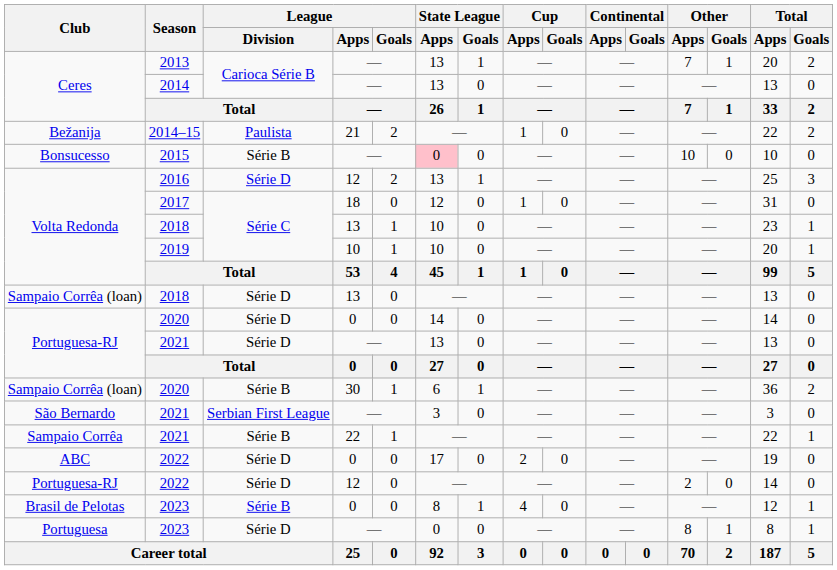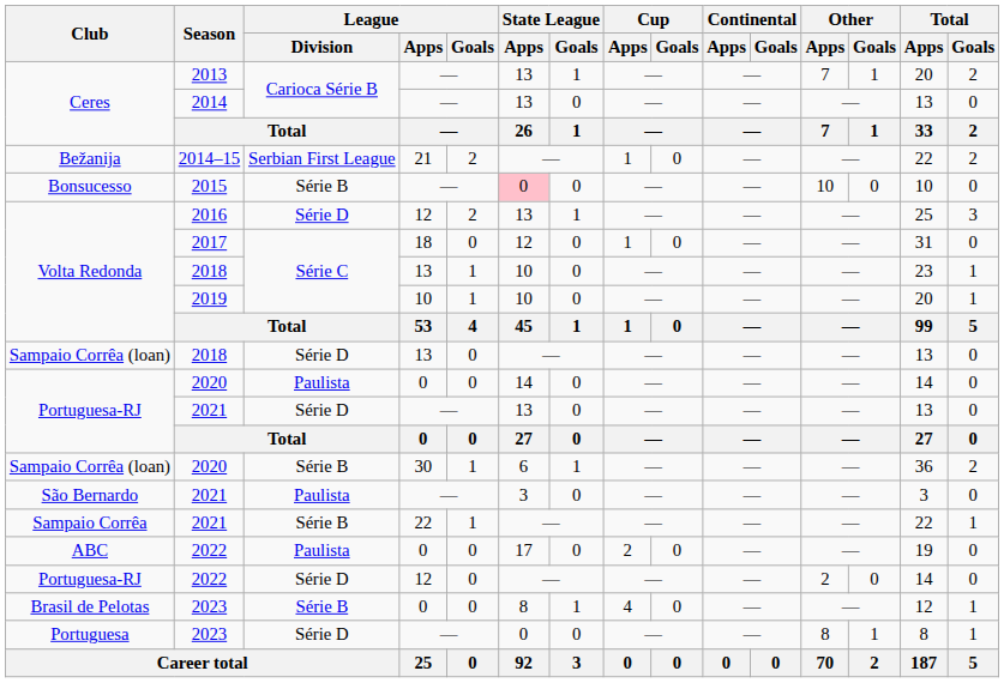2014–15 | League / Division: Paulista -> Serbian First League
Portuguesa-RJ / 2020 | League / Division: Série D -> Paulista
São Bernardo / 2021 | League / Division: Serbian First League -> Paulista
ABC / 2022 | League / Division: Série D -> Paulista
